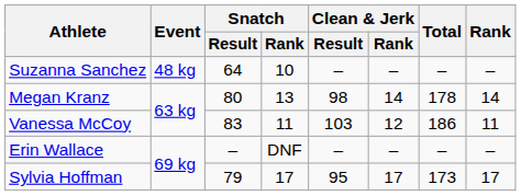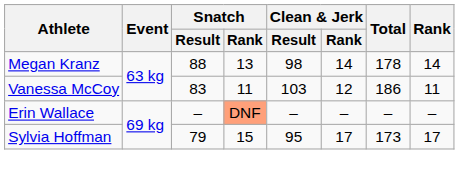- row: Suzanna Sanchez | 48 kg | 64 | 10 | – | – | – | –
Megan Kranz | Snatch / Result: 80 -> 88
Erin Wallace | Snatch / Rank: no background -> lightsalmon background
Sylvia Hoffman | Snatch / Rank: 17 -> 15
